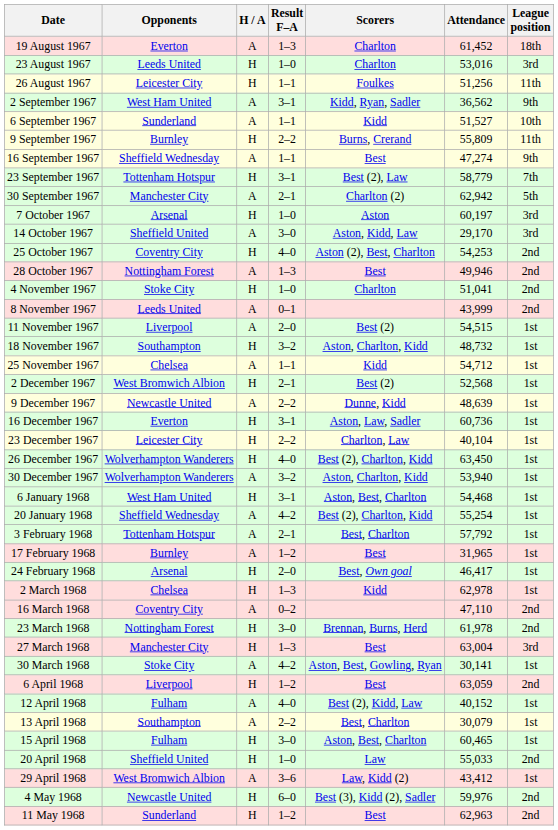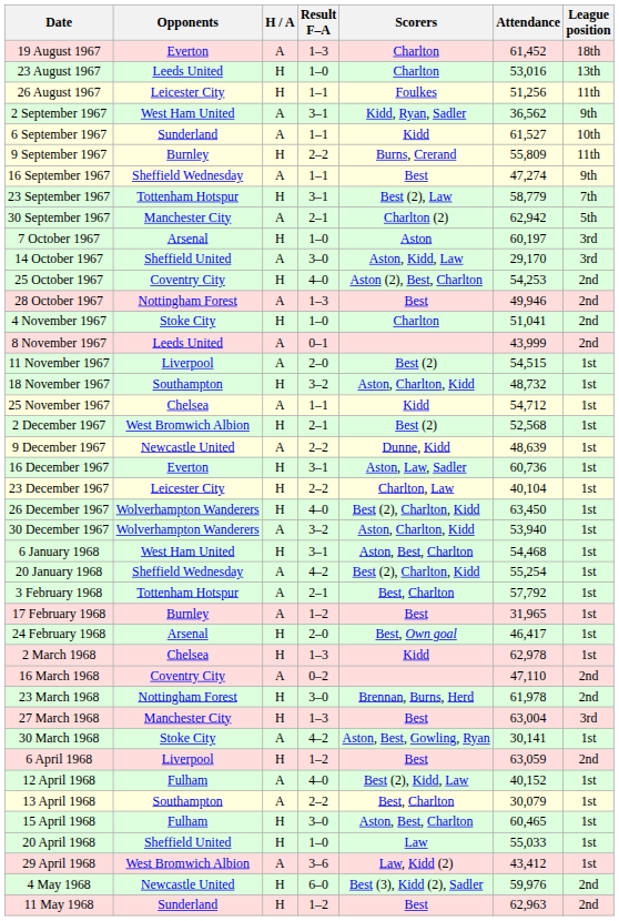23 August 1967 | League position: 3rd -> 13th
6 September 1967 | Attendance: 51,527 -> 61,527
20 April 1968 | League position: 2nd -> 1st
